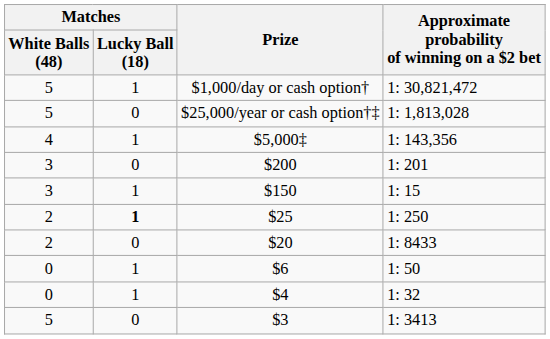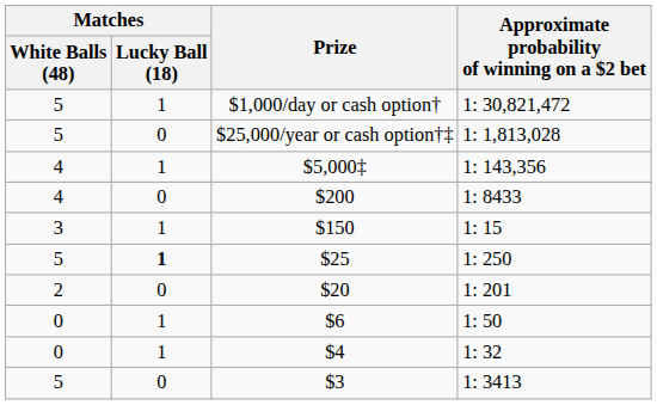$200 | Matches / White Balls (48): 3 -> 4
$200 | Approximate probability of winning on a $2 bet: 1: 201 -> 1: 8433
$25 | Matches / White Balls (48): 2 -> 5
$20 | Approximate probability of winning on a $2 bet: 1: 8433 -> 1: 201
